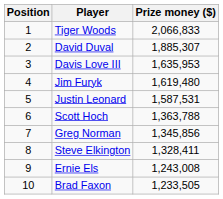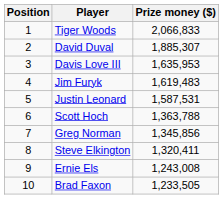Jim Furyk | Prize money ($): 1,619,480 -> 1,619,483
Steve Elkington | Prize money ($): 1,328,411 -> 1,320,411
